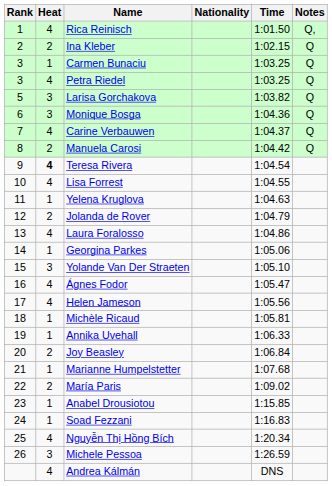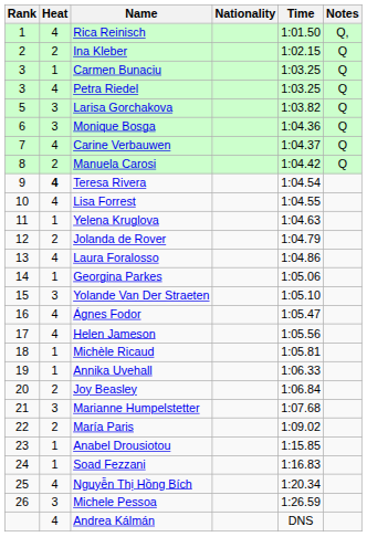Marianne Humpelstetter | Heat: 1 -> 3
